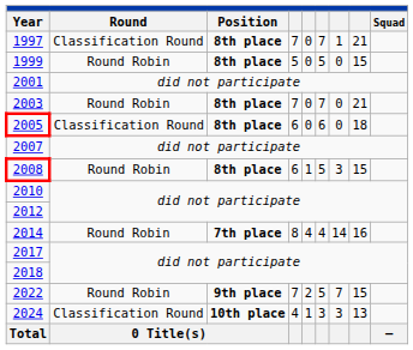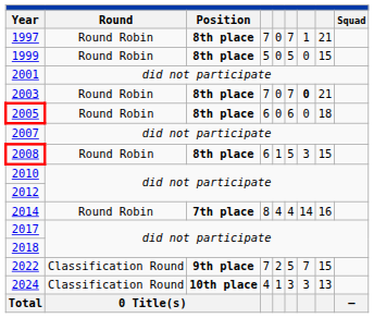1997 | Round: Classification Round -> Round Robin
2003 | column 7: normal -> bold
2005 | Round: Classification Round -> Round Robin
2022 | Round: Round Robin -> Classification Round
